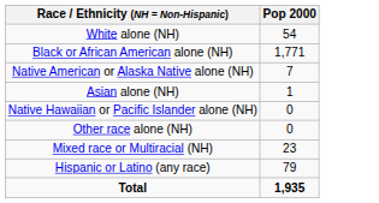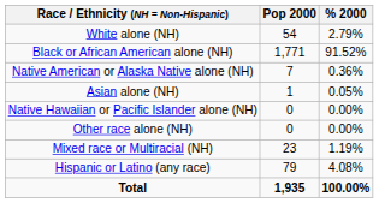+ column: % 2000 | 2.79% | 91.52% | 0.36% | 0.05% | 0.00% | 0.00% | 1.19% | 4.08% | 100.00%
